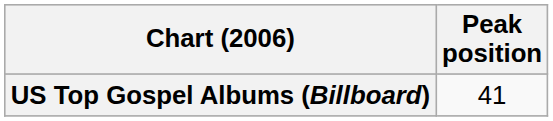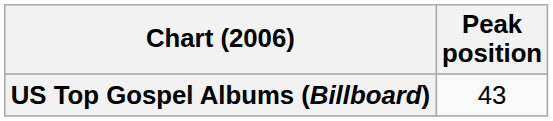US Top Gospel Albums (Billboard) | Peak position: 41 -> 43
